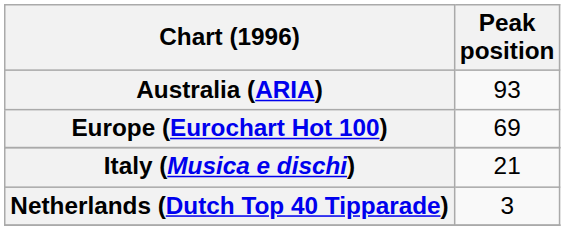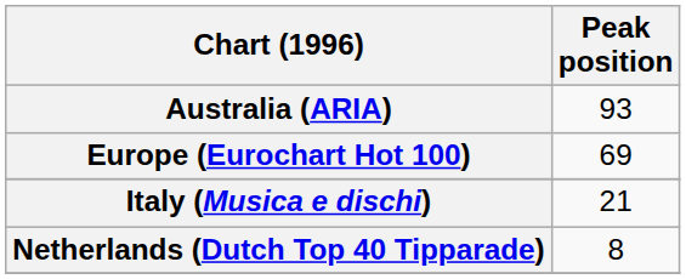Netherlands (Dutch Top 40 Tipparade) | Peak position: 3 -> 8
